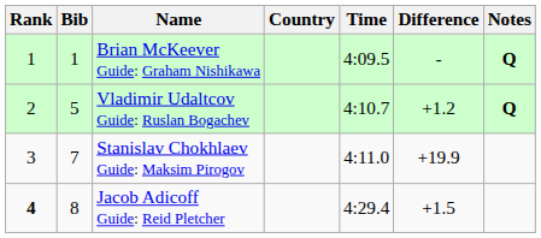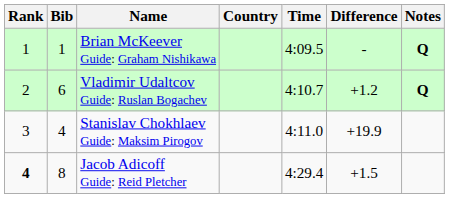Vladimir Udaltcov Guide: Ruslan Bogachev | Bib: 5 -> 6
Stanislav Chokhlaev Guide: Maksim Pirogov | Bib: 7 -> 4
